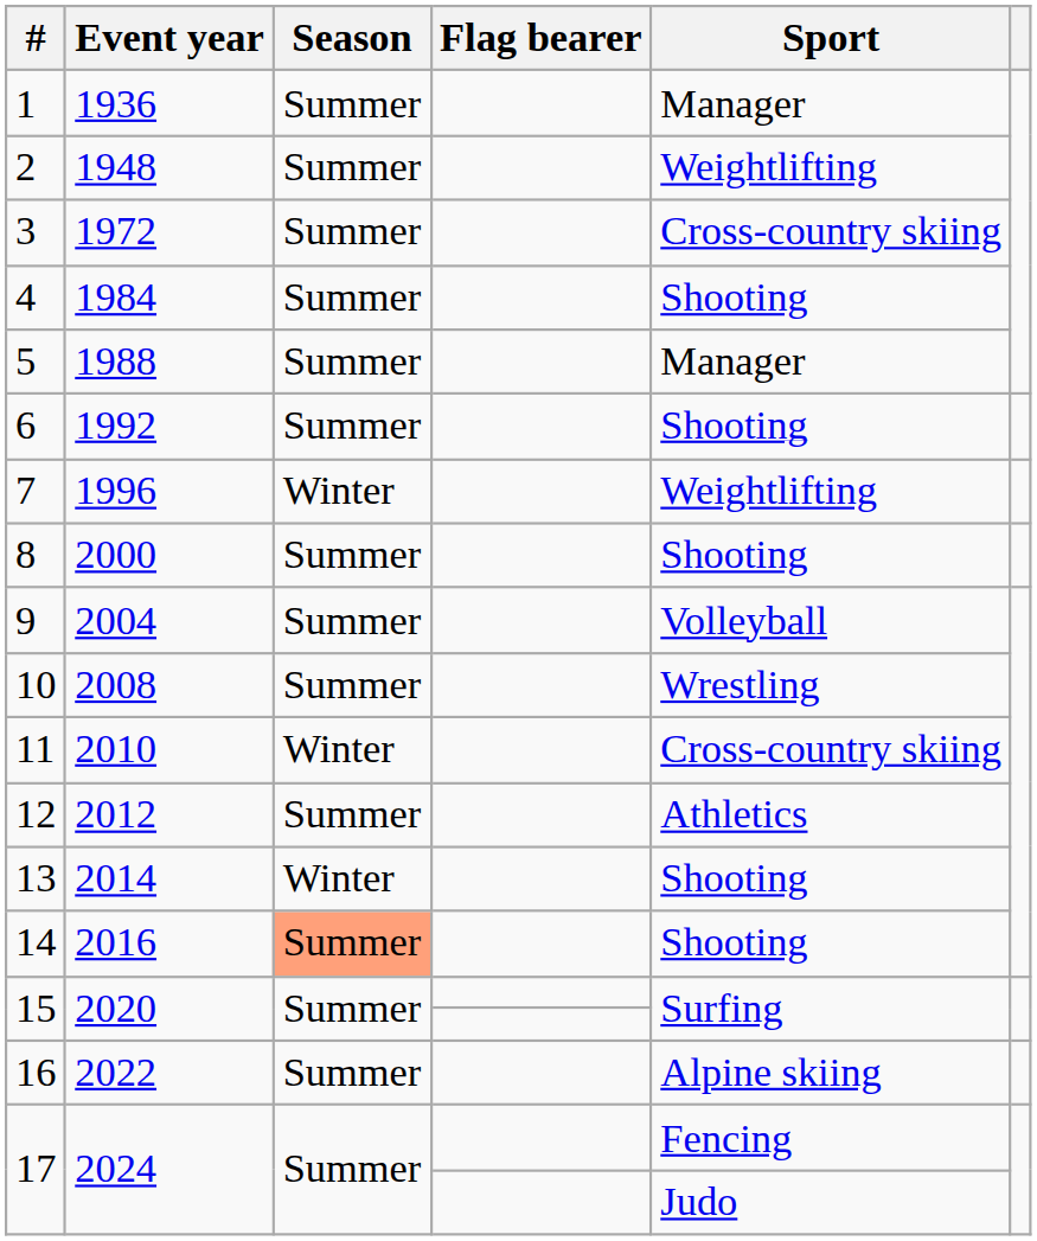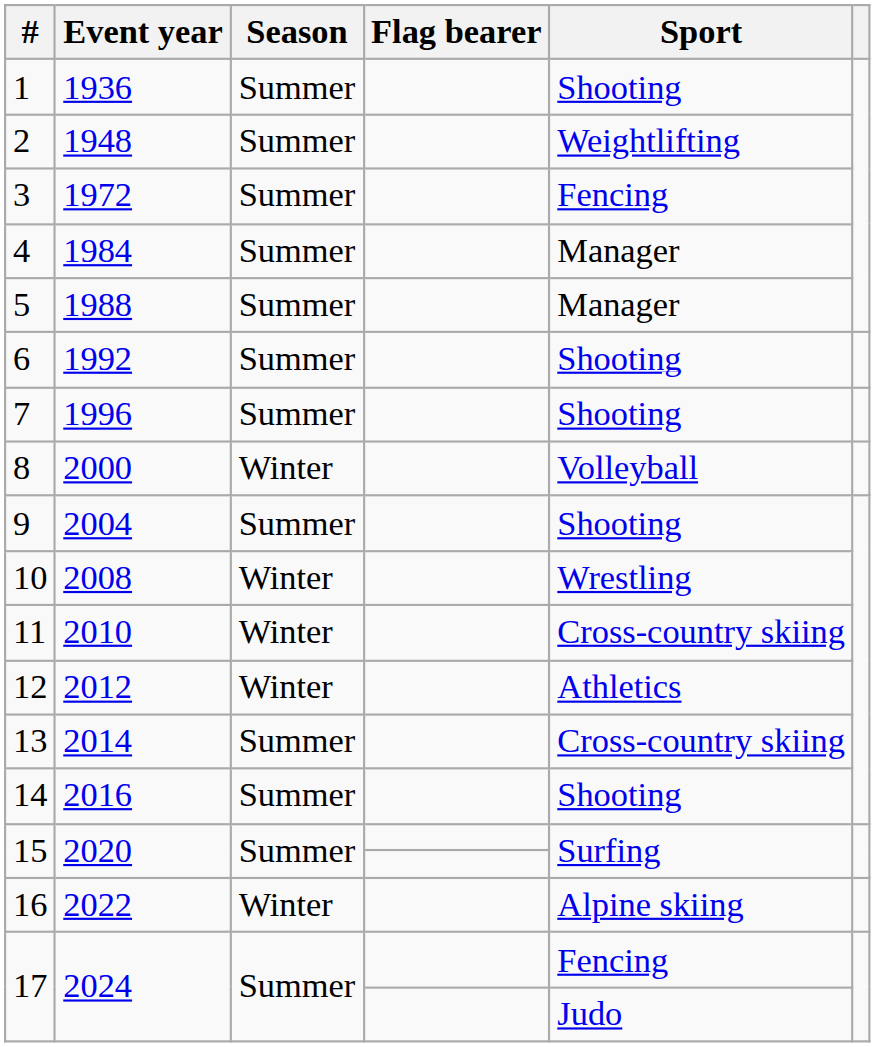1 | Sport: Manager -> Shooting
3 | Sport: Cross-country skiing -> Fencing
4 | Sport: Shooting -> Manager
7 | Season: Winter -> Summer
7 | Sport: Weightlifting -> Shooting
8 | Season: Summer -> Winter
8 | Sport: Shooting -> Volleyball
9 | Sport: Volleyball -> Shooting
10 | Season: Summer -> Winter
12 | Season: Summer -> Winter
13 | Season: Winter -> Summer
13 | Sport: Shooting -> Cross-country skiing
14 | Season: lightsalmon background -> no background
16 | Season: Summer -> Winter
